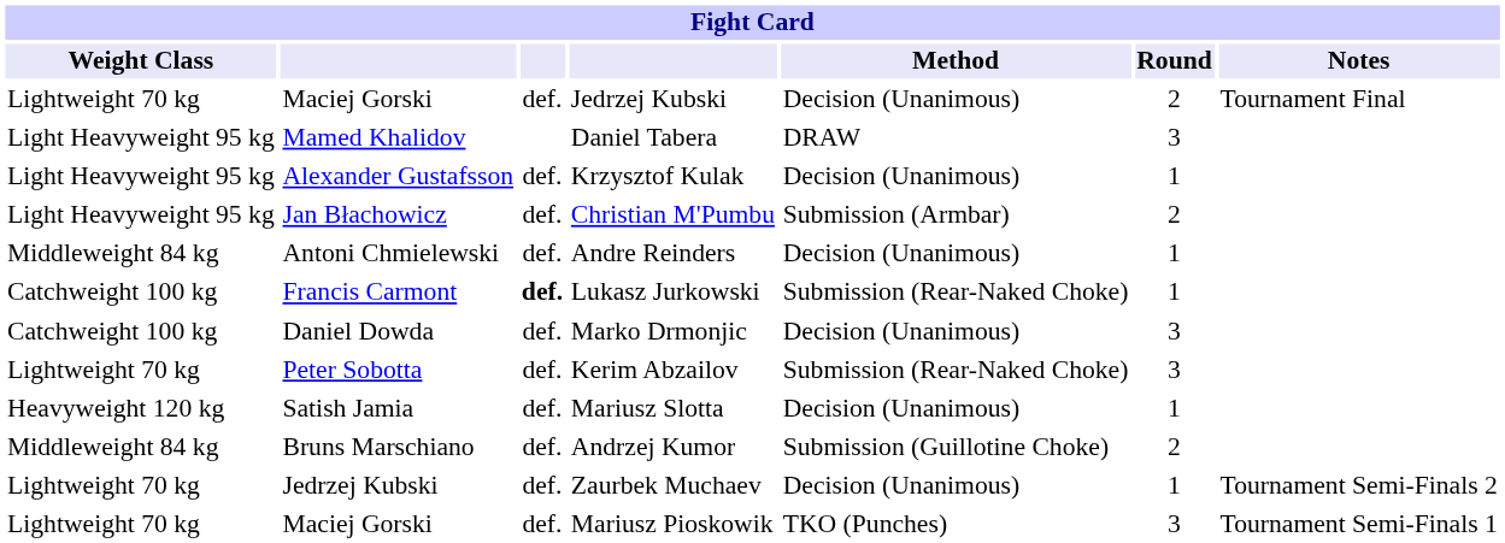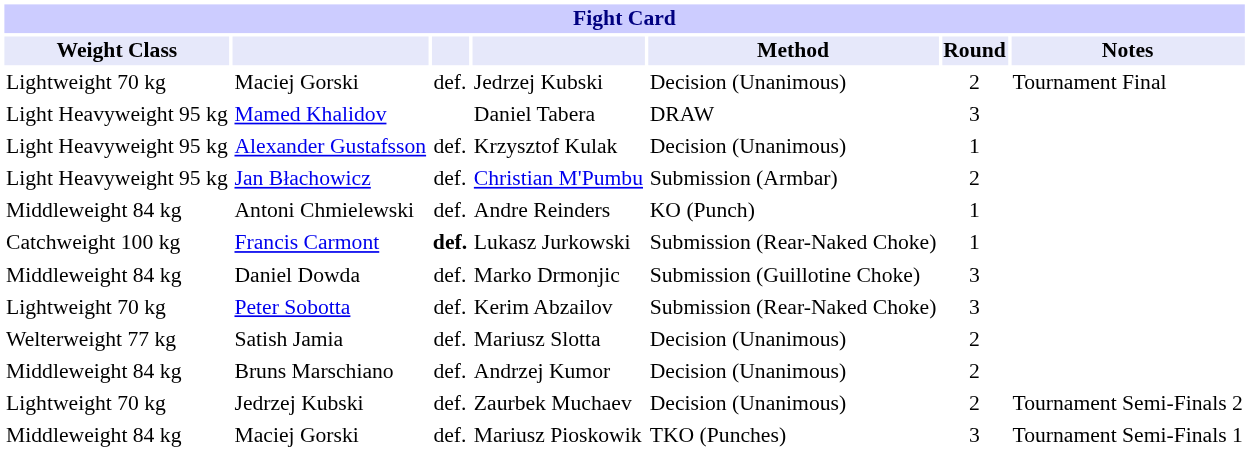Andre Reinders | Method: Decision (Unanimous) -> KO (Punch)
Marko Drmonjic | Weight Class: Catchweight 100 kg -> Middleweight 84 kg
Marko Drmonjic | Method: Decision (Unanimous) -> Submission (Guillotine Choke)
Mariusz Slotta | Weight Class: Heavyweight 120 kg -> Welterweight 77 kg
Mariusz Slotta | Round: 1 -> 2
Andrzej Kumor | Method: Submission (Guillotine Choke) -> Decision (Unanimous)
Zaurbek Muchaev | Round: 1 -> 2
Mariusz Pioskowik | Weight Class: Lightweight 70 kg -> Middleweight 84 kg
